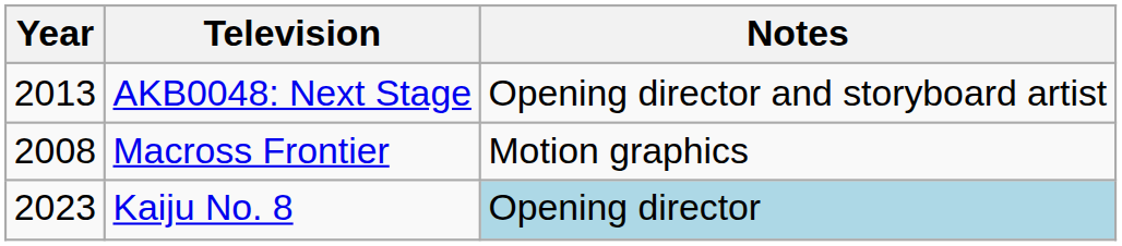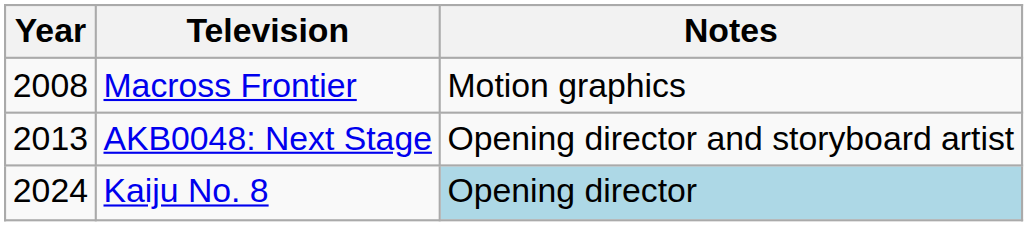rows swapped: Macross Frontier <-> AKB0048: Next Stage
Kaiju No. 8 | Year: 2023 -> 2024
